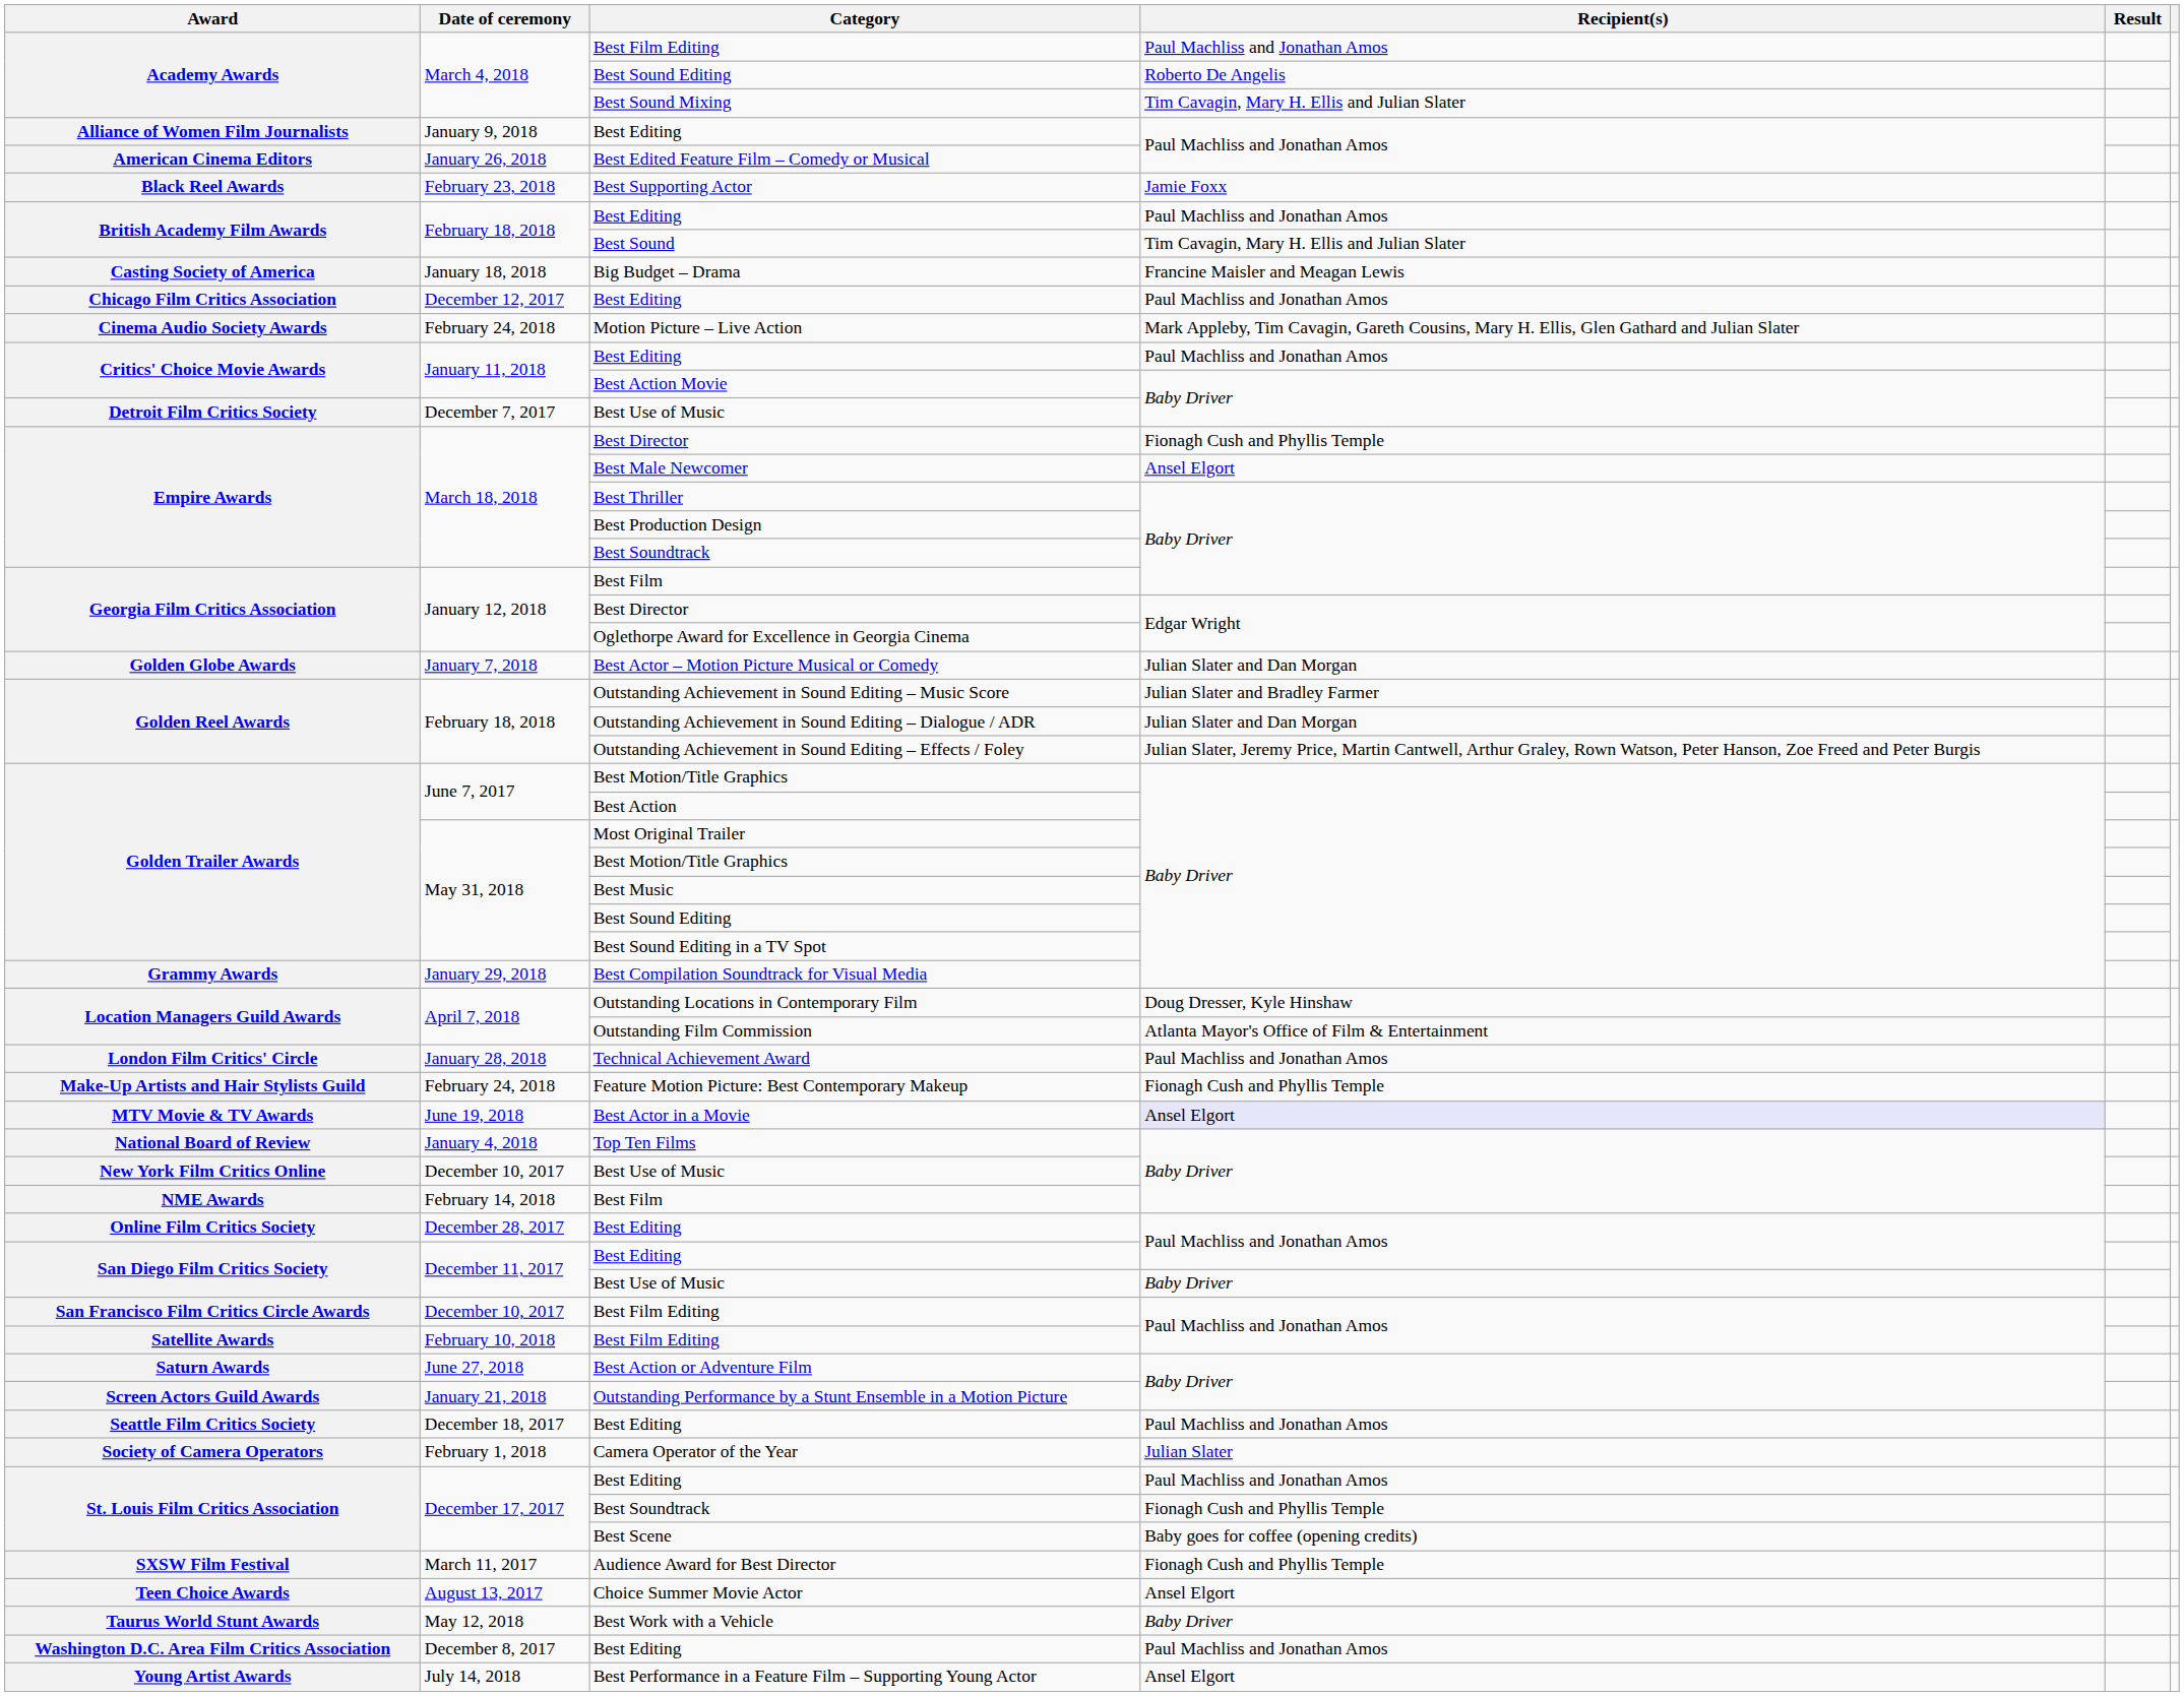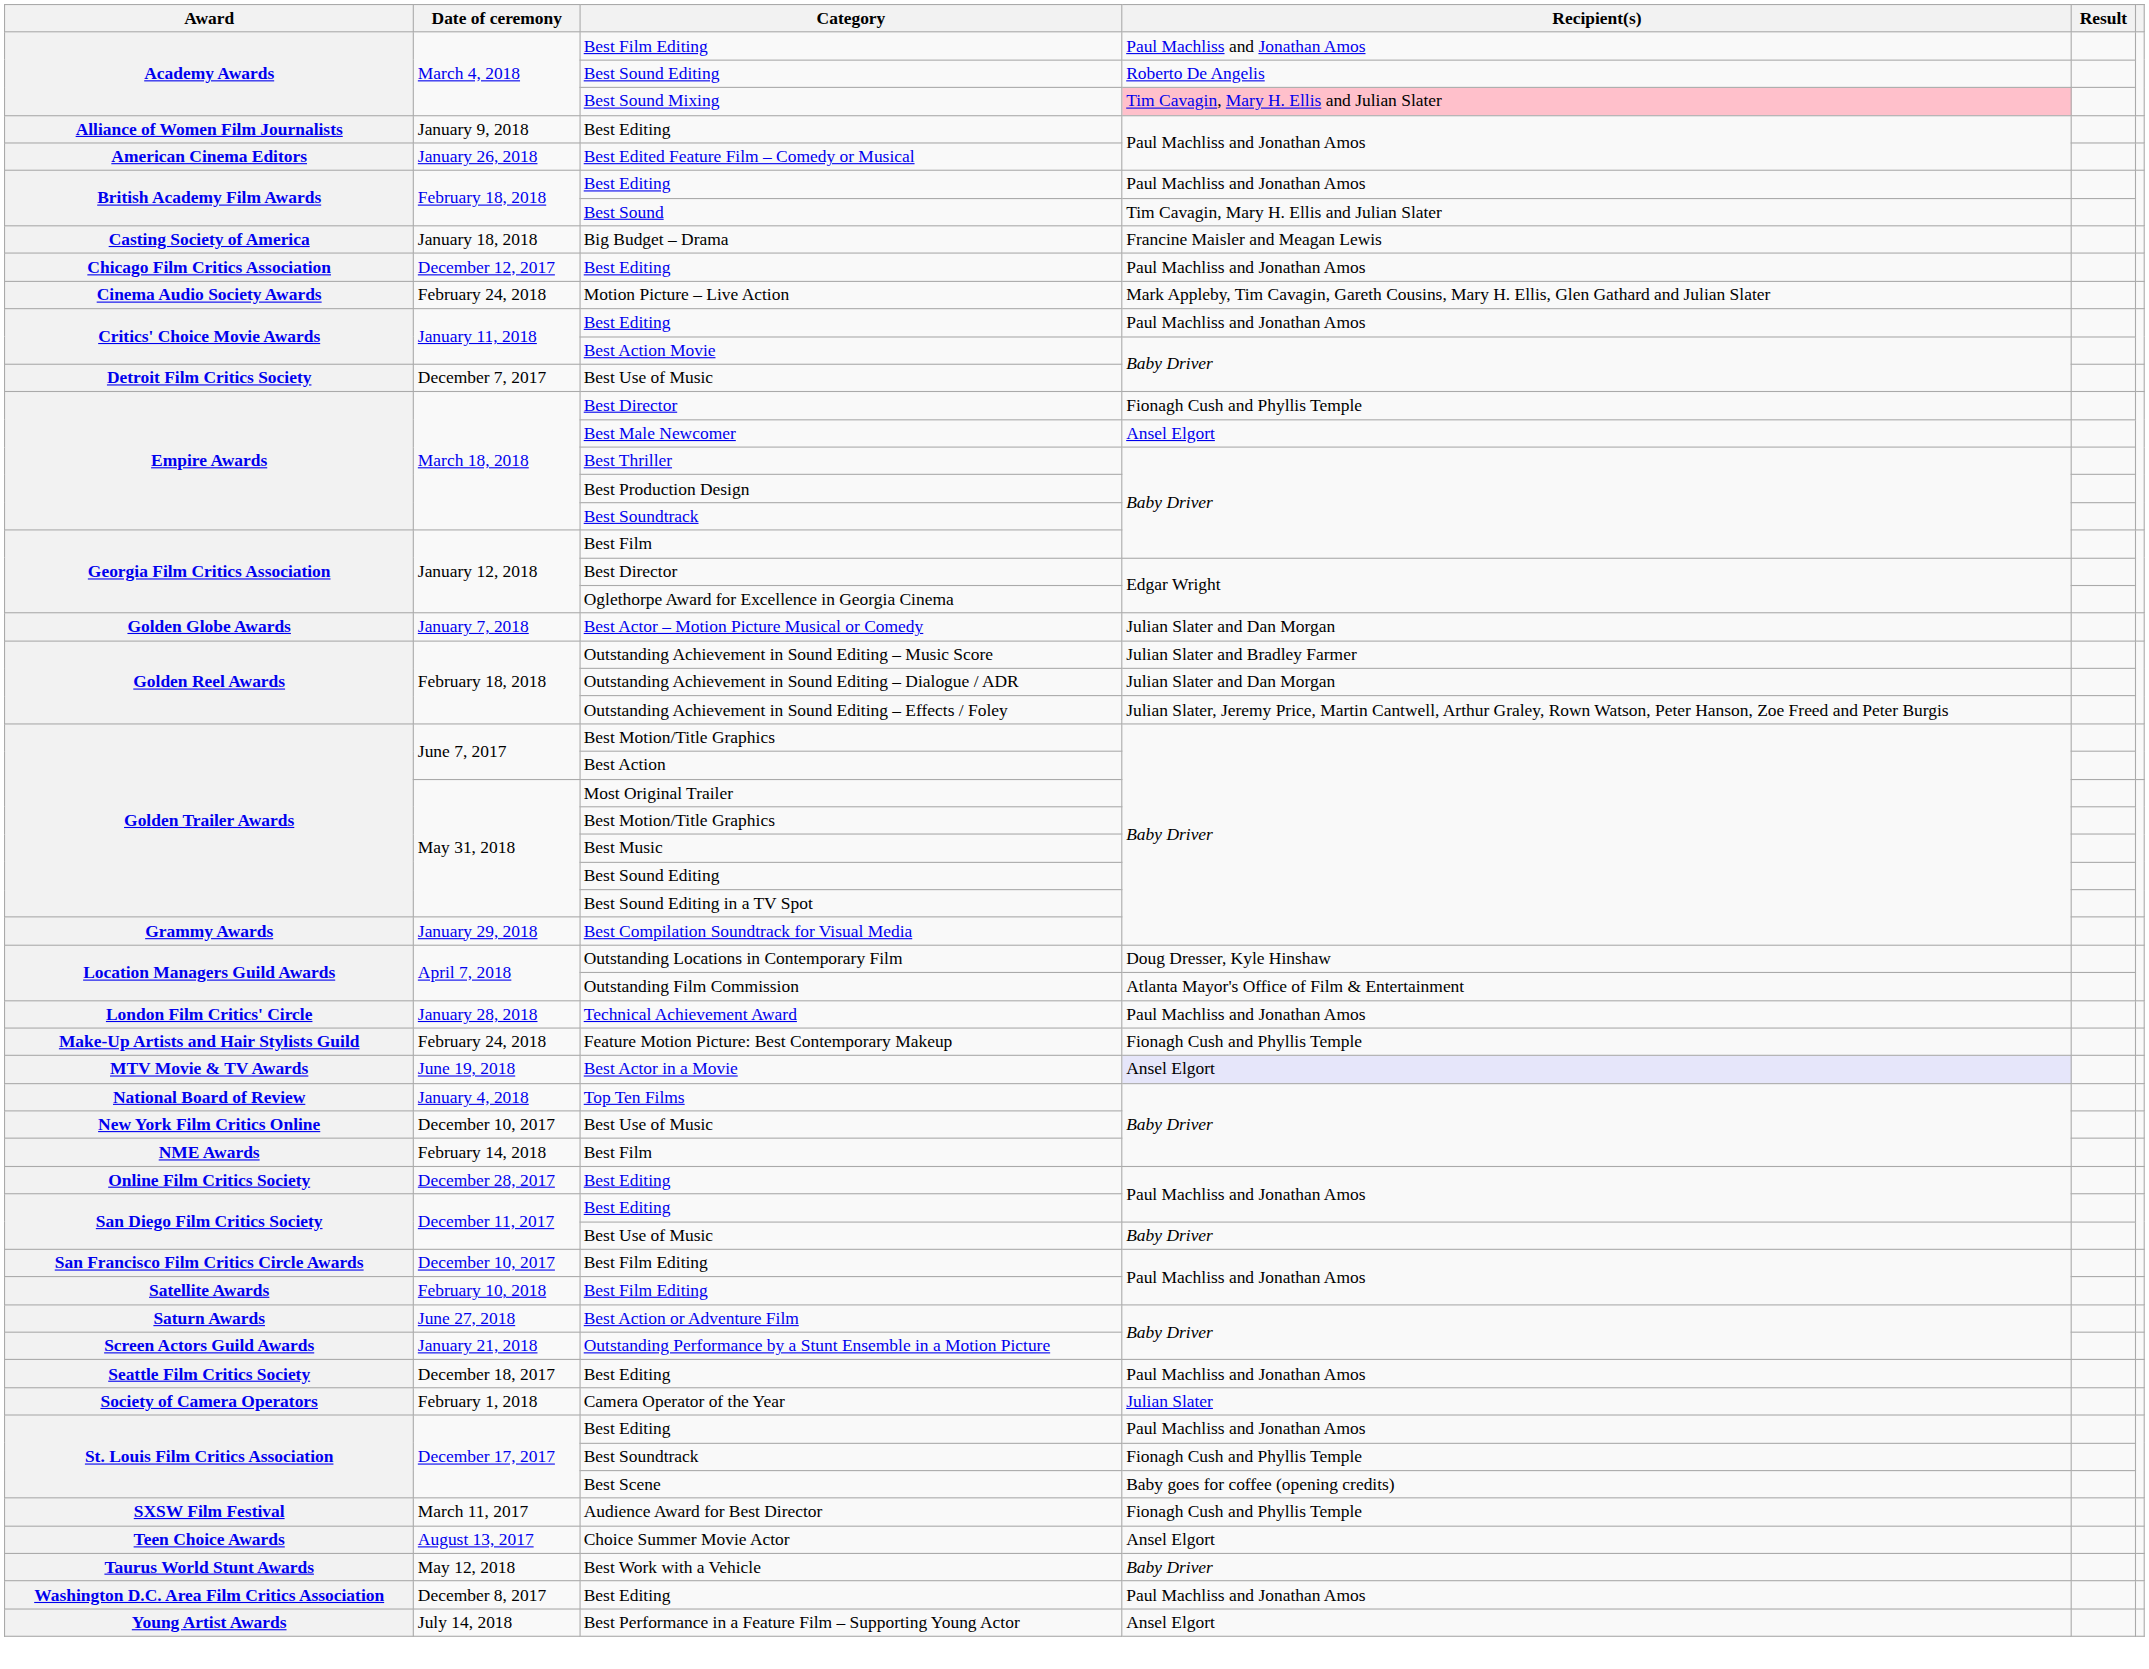Best Sound Mixing | Recipient(s): no background -> pink background
- row: Black Reel Awards | February 23, 2018 | Best Supporting Actor | Jamie Foxx
